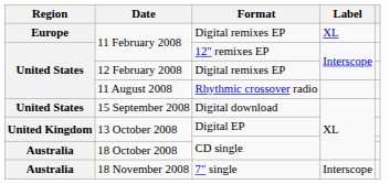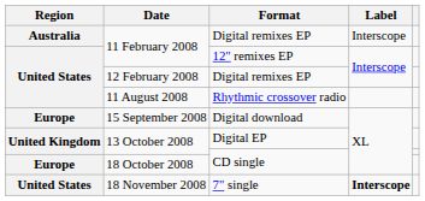11 February 2008 / Digital remixes EP | Region: Europe -> Australia
11 February 2008 / Digital remixes EP | Label: XL -> Interscope
15 September 2008 | Region: United States -> Europe
18 October 2008 | Region: Australia -> Europe
18 November 2008 | Region: Australia -> United States
18 November 2008 | Label: normal -> bold
